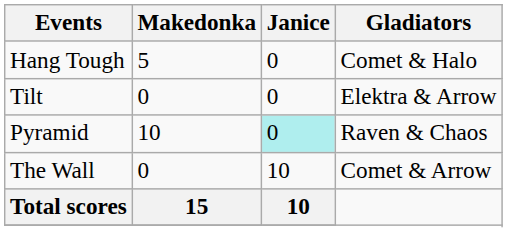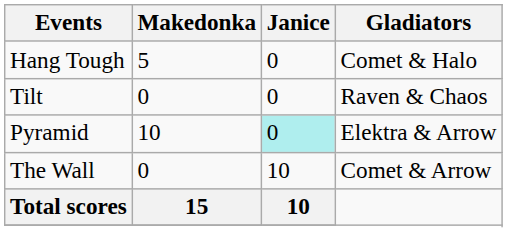Tilt | Gladiators: Elektra & Arrow -> Raven & Chaos
Pyramid | Gladiators: Raven & Chaos -> Elektra & Arrow
